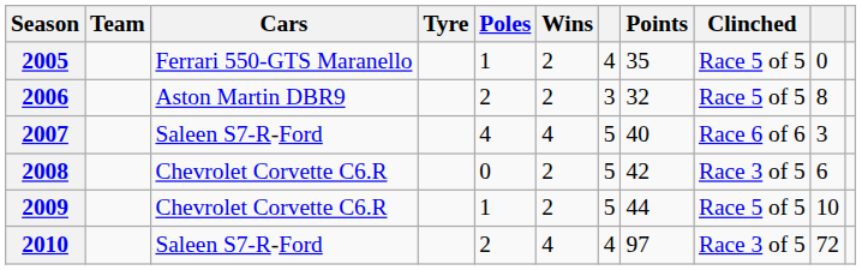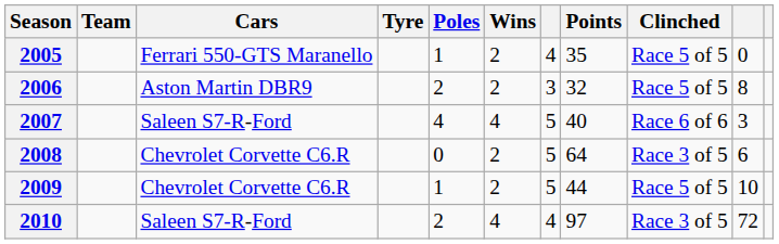2008 | Points: 42 -> 64
